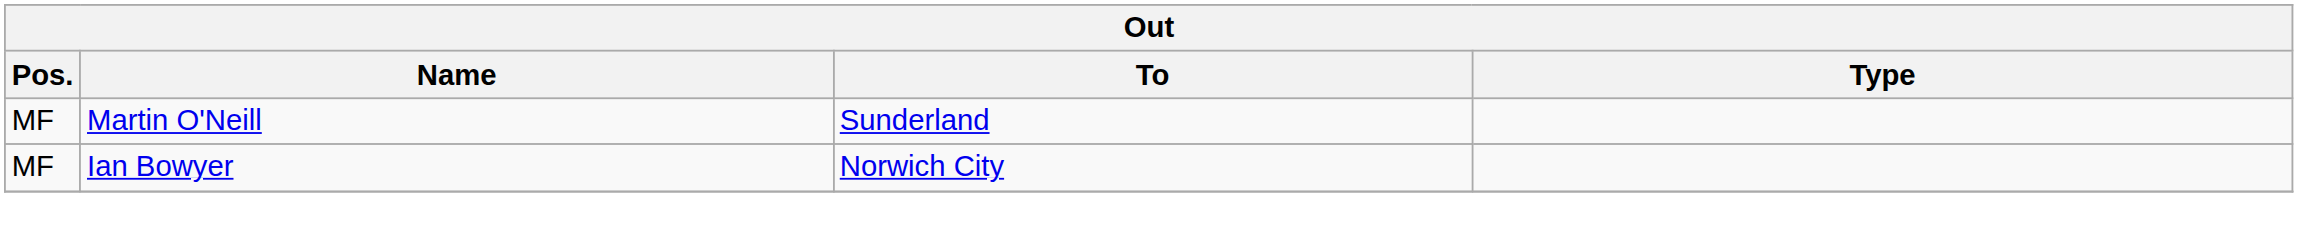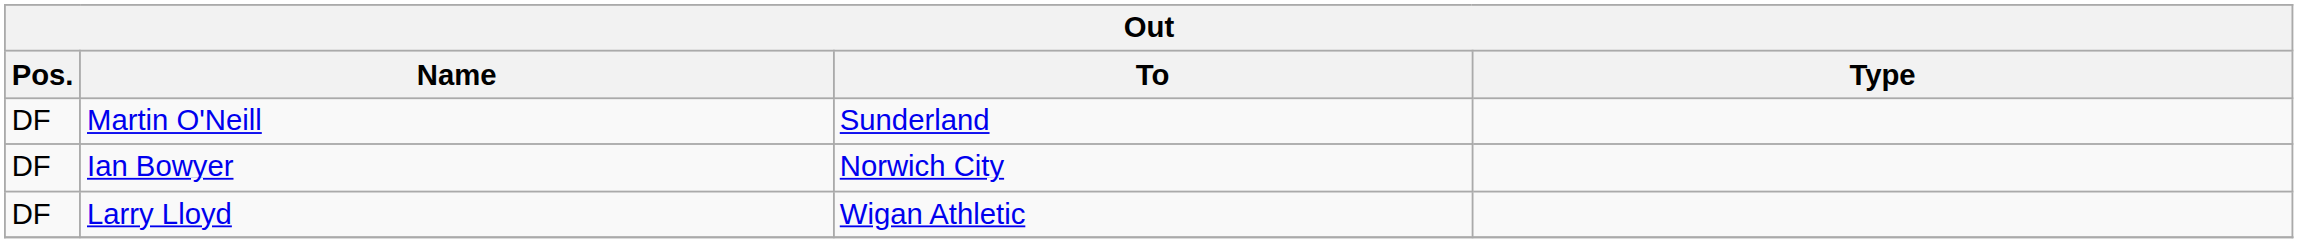Martin O'Neill | Pos.: MF -> DF
Ian Bowyer | Pos.: MF -> DF
+ row: DF | Larry Lloyd | Wigan Athletic
